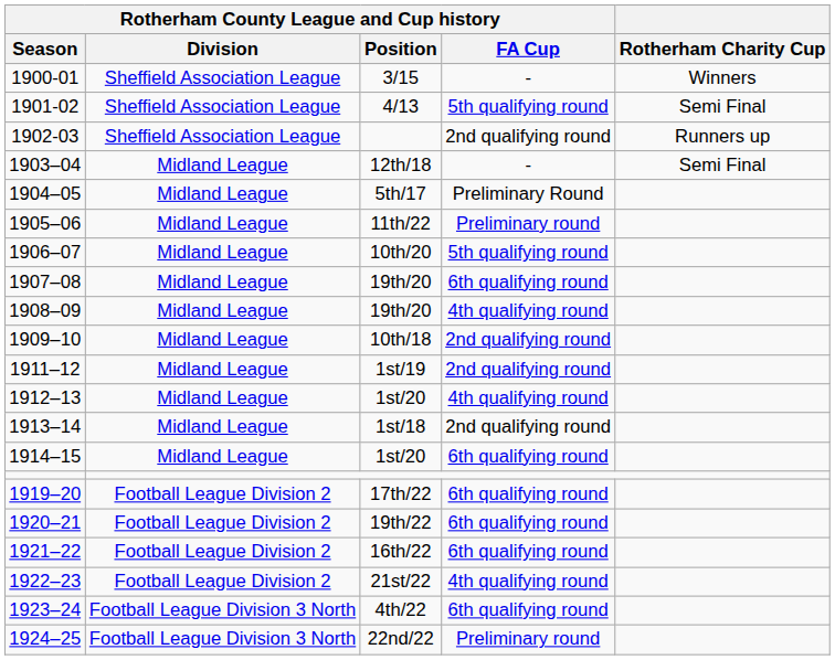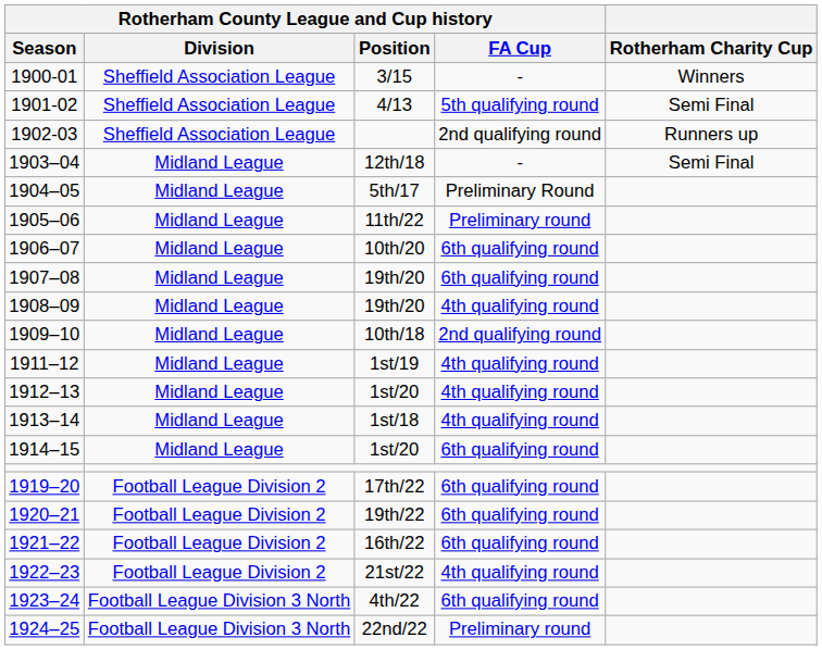1906–07 | Rotherham County League and Cup history / FA Cup: 5th qualifying round -> 6th qualifying round
1911–12 | Rotherham County League and Cup history / FA Cup: 2nd qualifying round -> 4th qualifying round
1913–14 | Rotherham County League and Cup history / FA Cup: 2nd qualifying round -> 4th qualifying round
